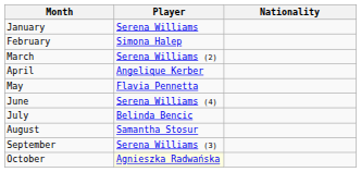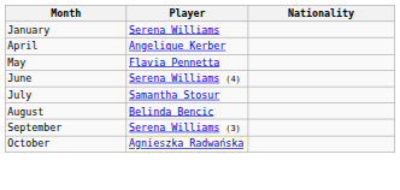- row: February | Simona Halep
- row: March | Serena Williams (2)
July | Player: Belinda Bencic -> Samantha Stosur
August | Player: Samantha Stosur -> Belinda Bencic
